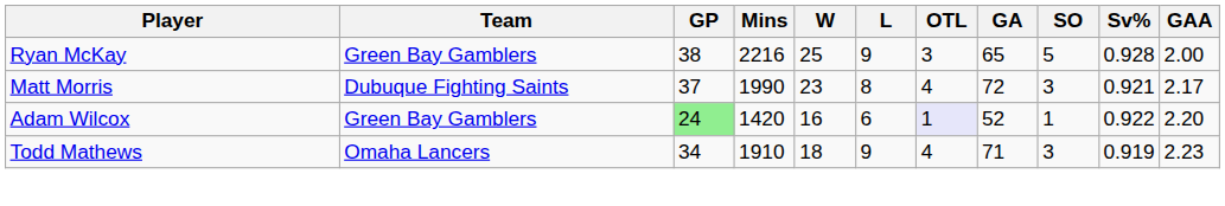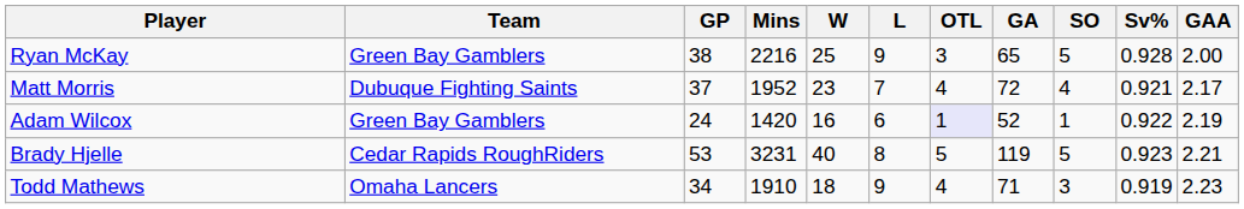Matt Morris | Mins: 1990 -> 1952
Matt Morris | L: 8 -> 7
Matt Morris | SO: 3 -> 4
Adam Wilcox | GP: lightgreen background -> no background
Adam Wilcox | GAA: 2.20 -> 2.19
+ row: Brady Hjelle | Cedar Rapids RoughRiders | 53 | 3231 | 40 | 8 | 5 | 119 | 5 | 0.923 | 2.21
